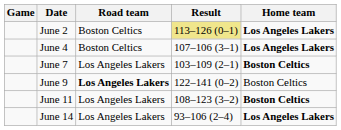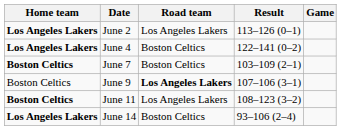columns swapped: Game <-> Home team
June 2 | Road team: Boston Celtics -> Los Angeles Lakers
June 2 | Result: khaki background -> no background
June 4 | Result: 107–106 (3–1) -> 122–141 (0–2)
June 7 | Road team: Los Angeles Lakers -> Boston Celtics
June 9 | Result: 122–141 (0–2) -> 107–106 (3–1)
June 14 | Road team: Los Angeles Lakers -> Boston Celtics
